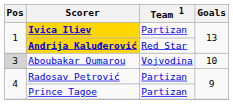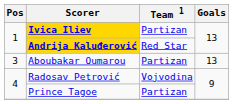Aboubakar Oumarou | Pos: lightgrey background -> no background
Aboubakar Oumarou | Team 1: Vojvodina -> Partizan
Aboubakar Oumarou | Goals: 10 -> 13
Radosav Petrović | Team 1: Partizan -> Vojvodina
